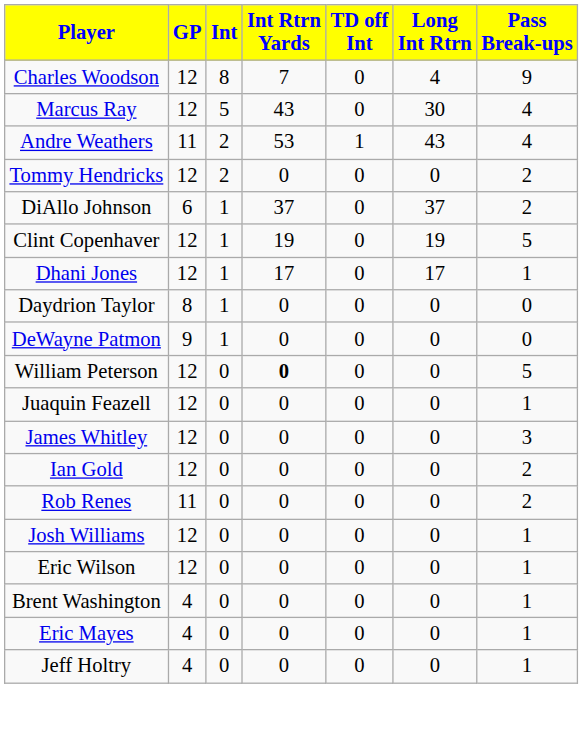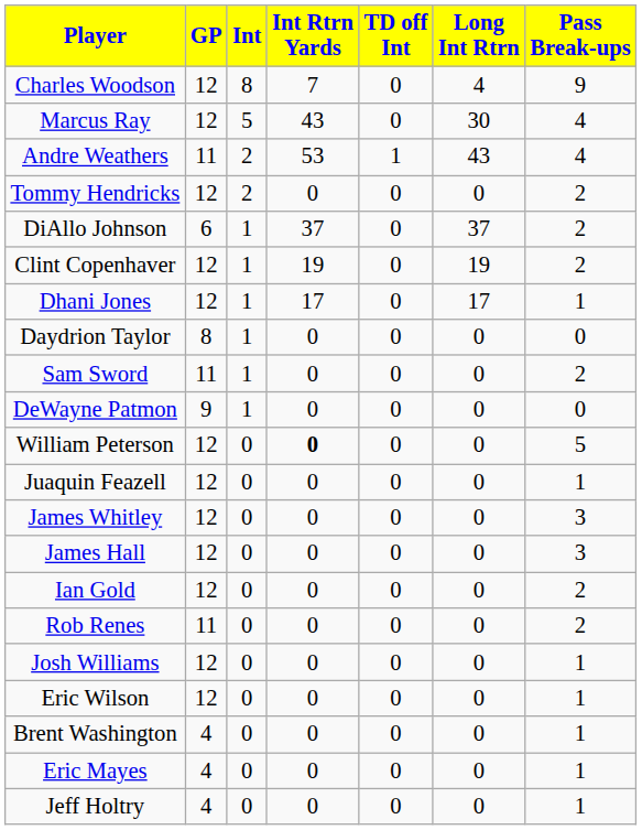Clint Copenhaver | Pass Break-ups: 5 -> 2
+ row: Sam Sword | 11 | 1 | 0 | 0 | 0 | 2
+ row: James Hall | 12 | 0 | 0 | 0 | 0 | 3
